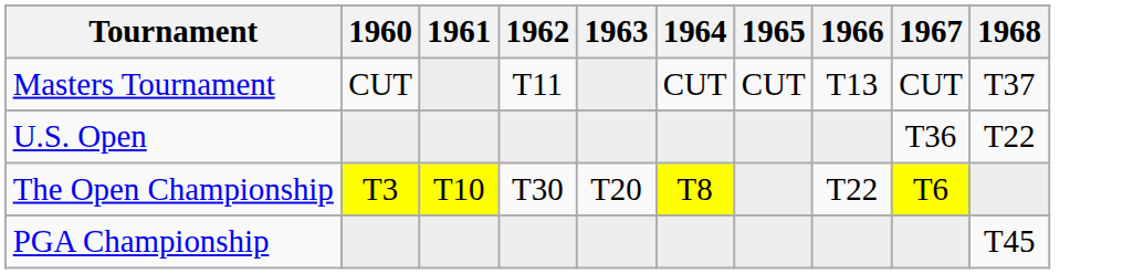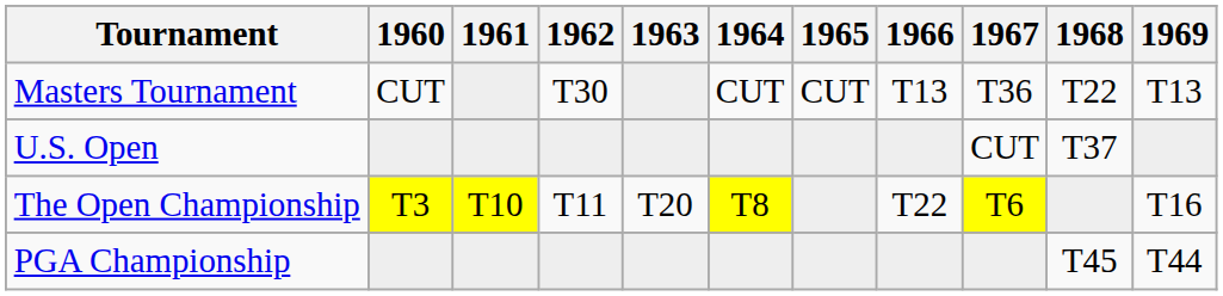+ column: 1969 | T13 | T16 | T44
Masters Tournament | 1962: T11 -> T30
Masters Tournament | 1967: CUT -> T36
Masters Tournament | 1968: T37 -> T22
U.S. Open | 1967: T36 -> CUT
U.S. Open | 1968: T22 -> T37
The Open Championship | 1962: T30 -> T11
